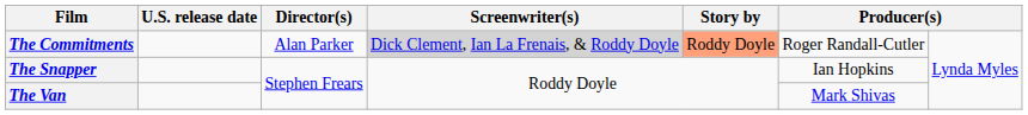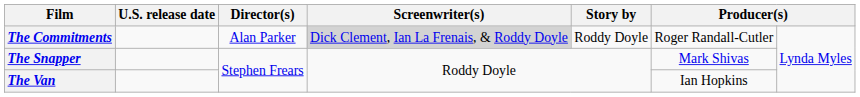The Commitments | Story by: lightsalmon background -> no background
The Snapper | column 6: Ian Hopkins -> Mark Shivas
The Van | column 6: Mark Shivas -> Ian Hopkins
